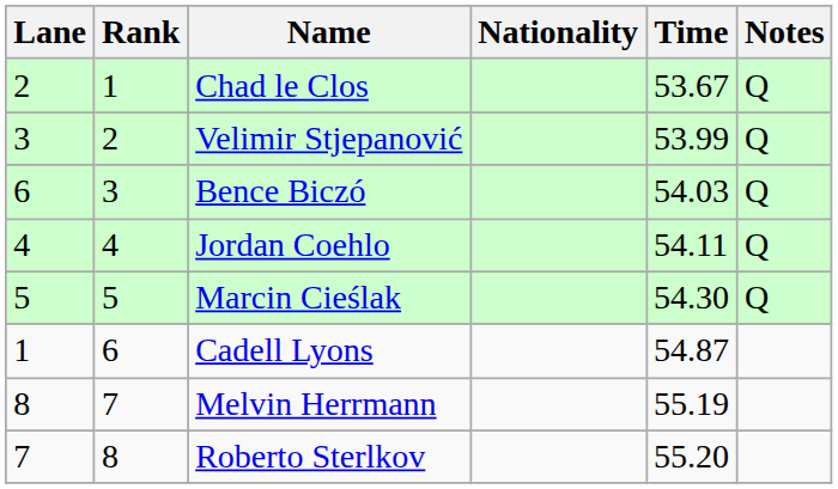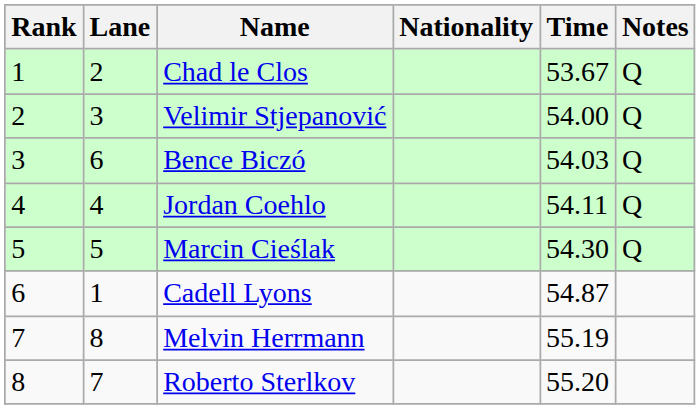columns swapped: Rank <-> Lane
Velimir Stjepanović | Time: 53.99 -> 54.00
